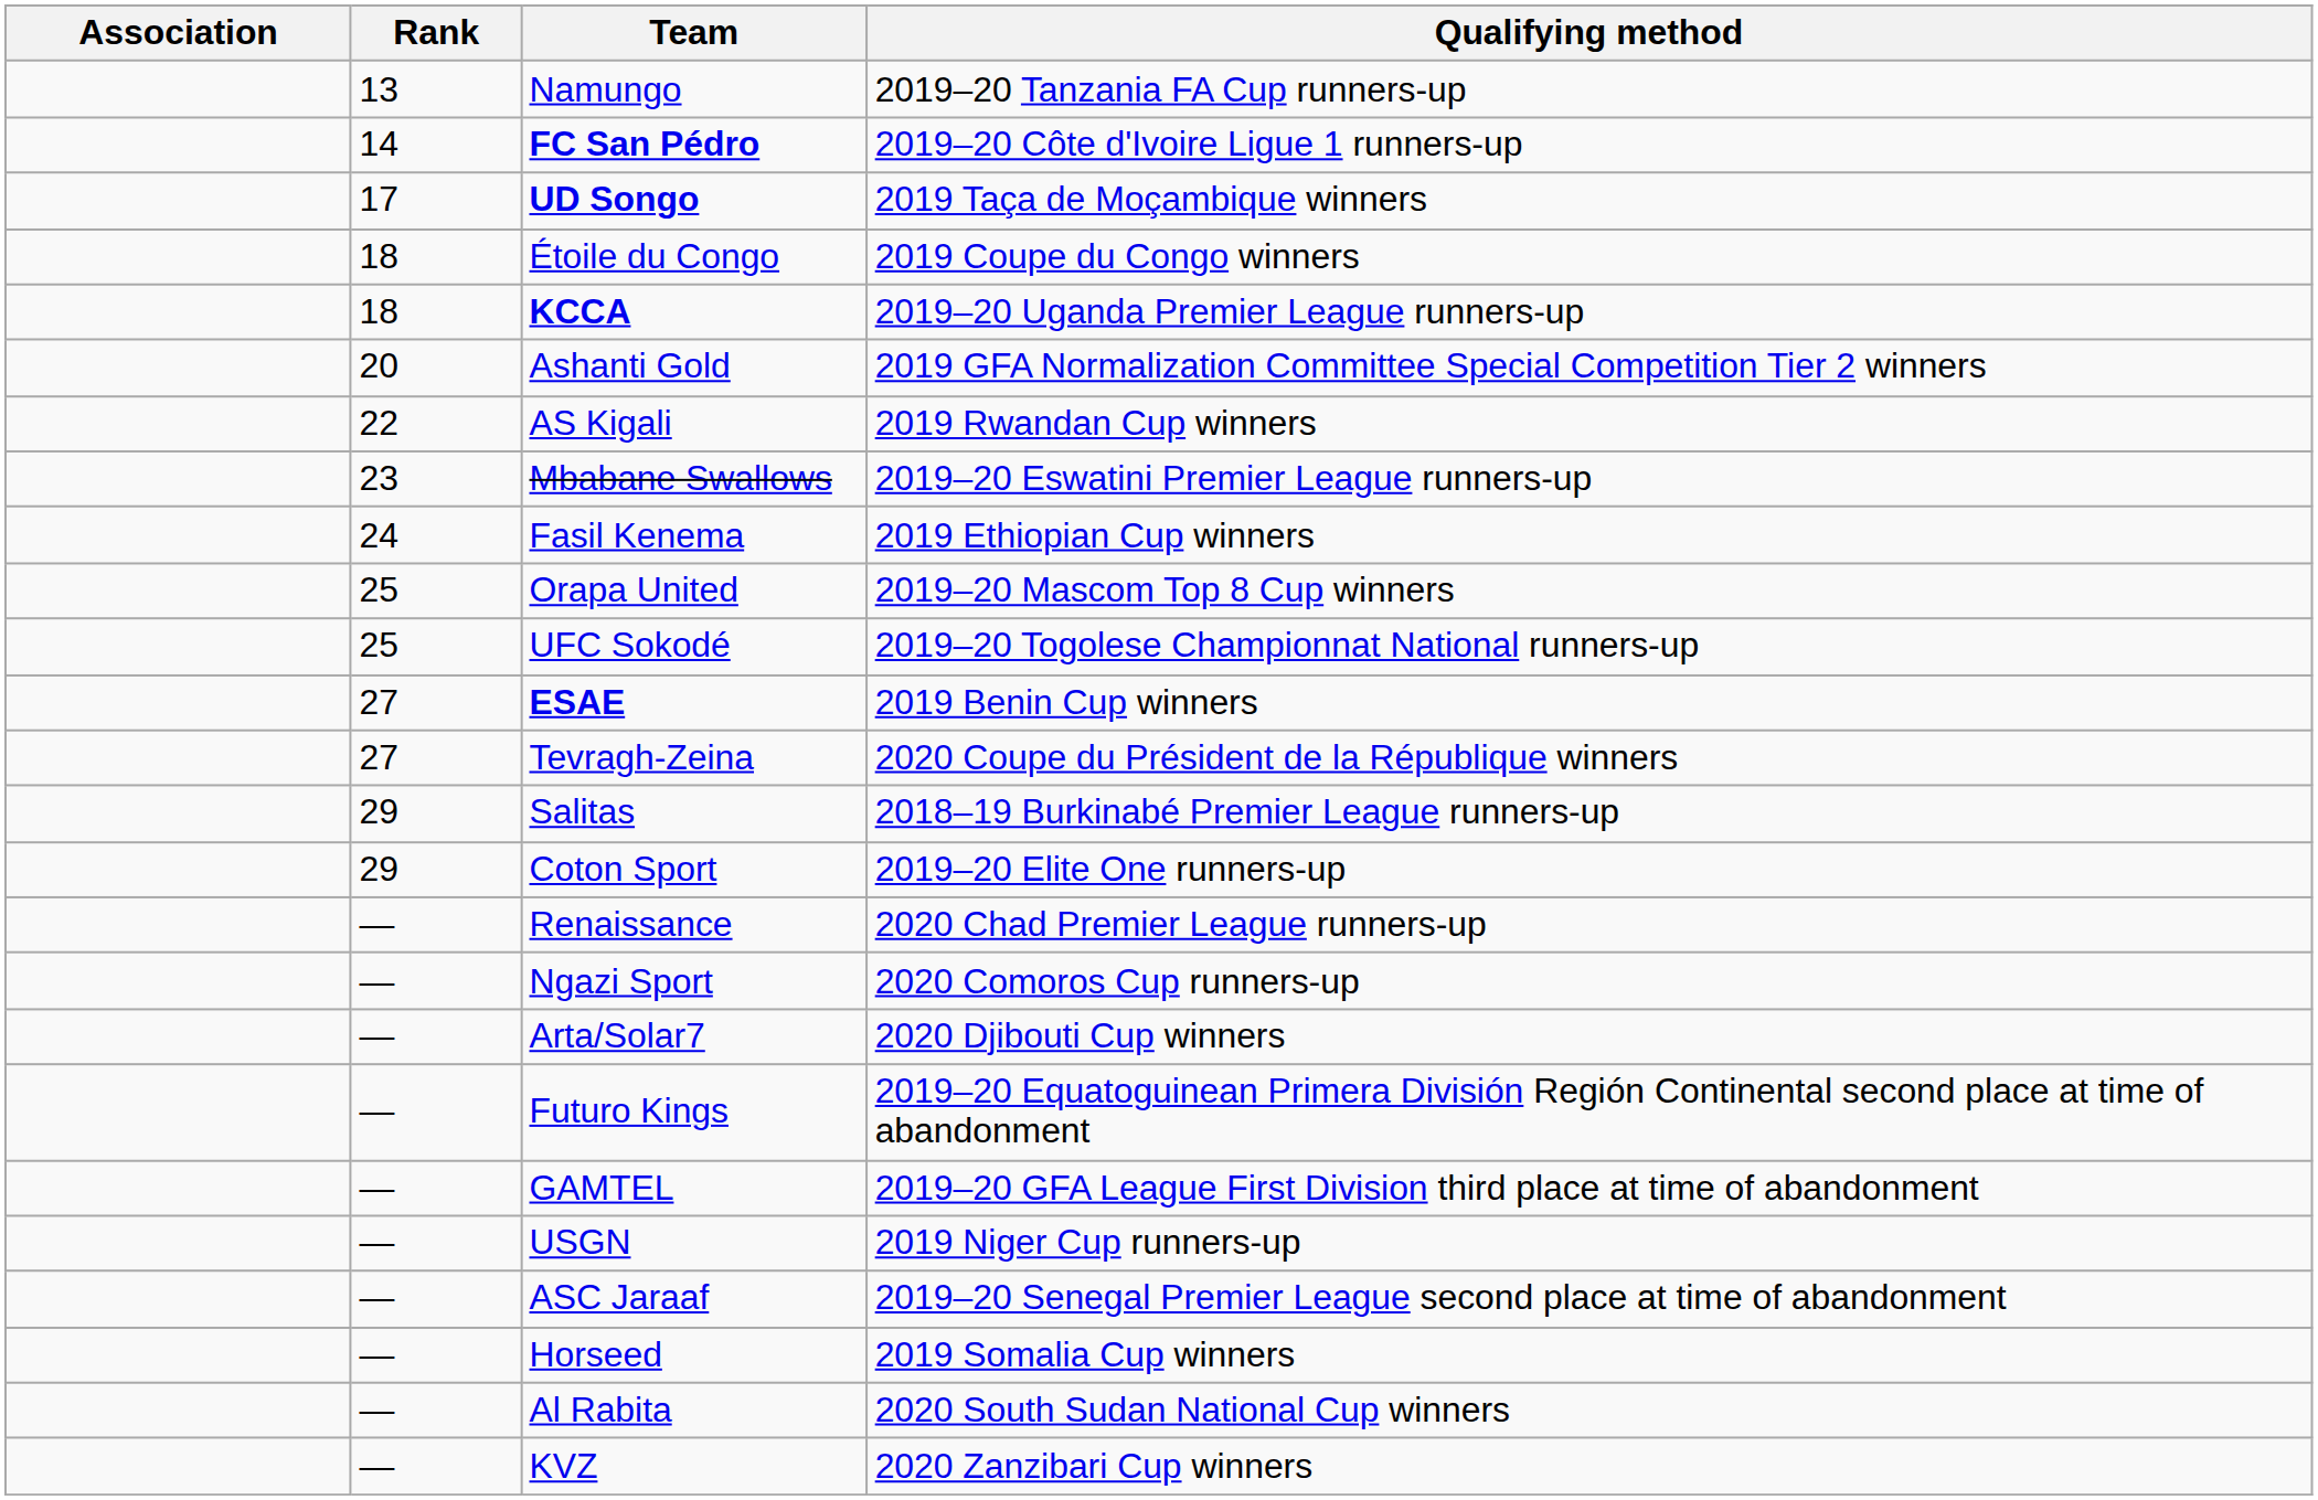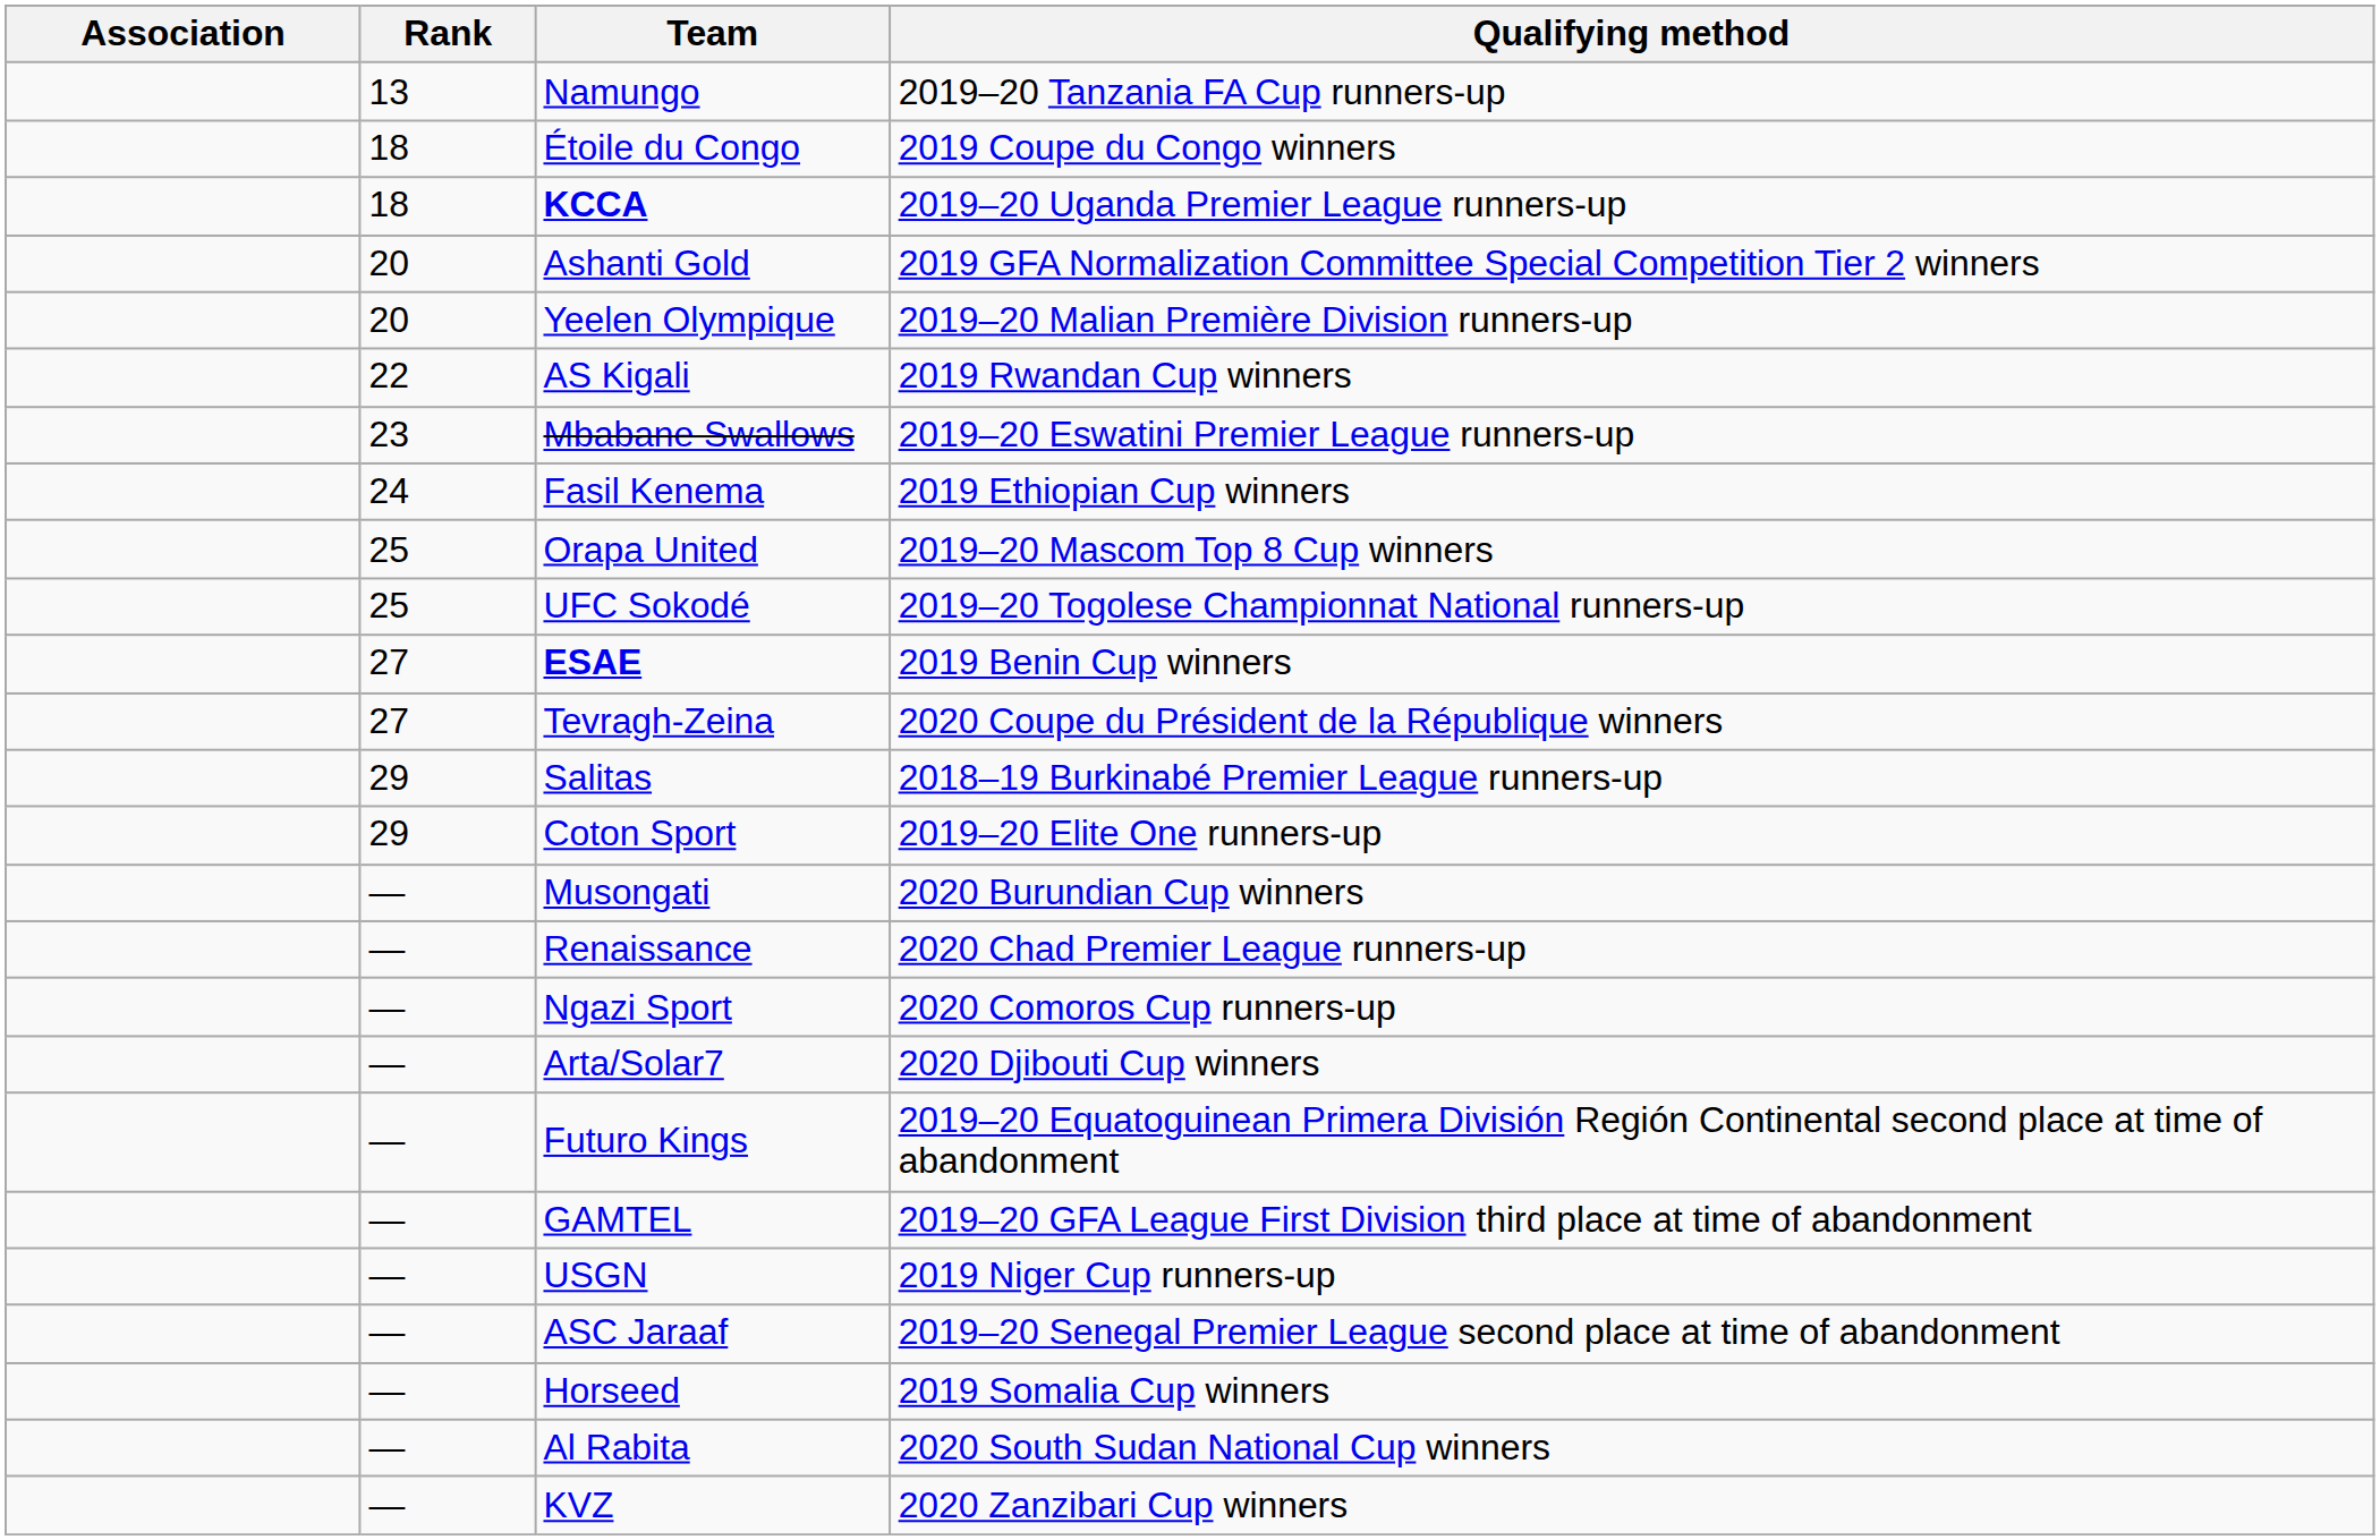- row: 14 | FC San Pédro | 2019–20 Côte d'Ivoire Ligue 1 runners-up
- row: 17 | UD Songo | 2019 Taça de Moçambique winners
+ row: 20 | Yeelen Olympique | 2019–20 Malian Première Division runners-up
+ row: — | Musongati | 2020 Burundian Cup winners
